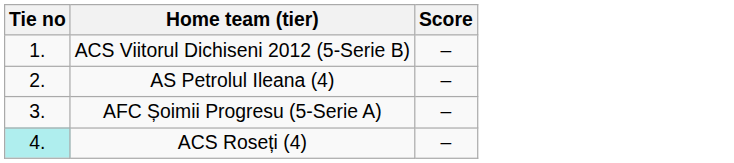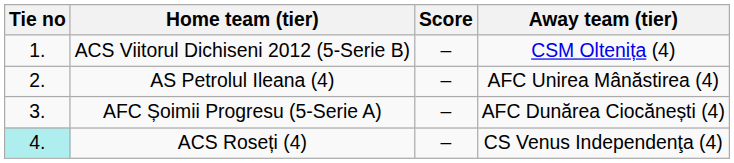+ column: Away team (tier) | CSM Oltenița (4) | AFC Unirea Mânăstirea (4) | AFC Dunărea Ciocănești (4) | CS Venus Independenţa (4)
